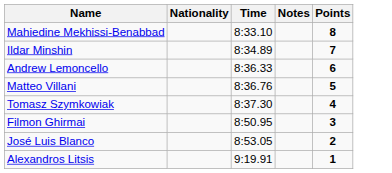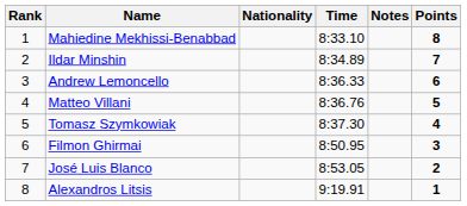+ column: Rank | 1 | 2 | 3 | 4 | 5 | 6 | 7 | 8
